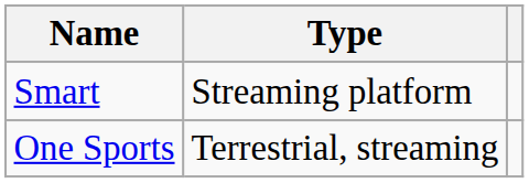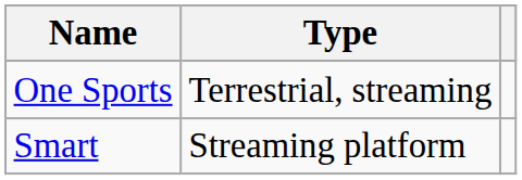rows swapped: One Sports <-> Smart
